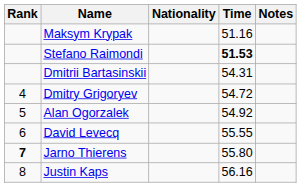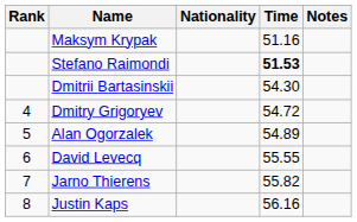Dmitrii Bartasinskii | Time: 54.31 -> 54.30
Alan Ogorzalek | Time: 54.92 -> 54.89
Jarno Thierens | Rank: bold -> normal
Jarno Thierens | Time: 55.80 -> 55.82
